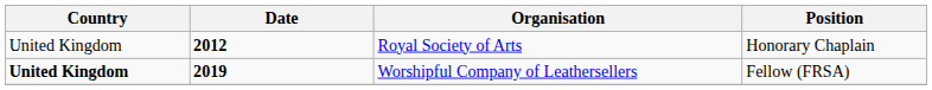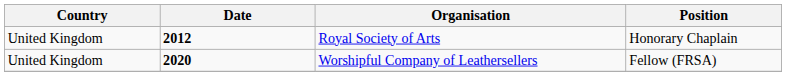Worshipful Company of Leathersellers | Country: bold -> normal
Worshipful Company of Leathersellers | Date: 2019 -> 2020
